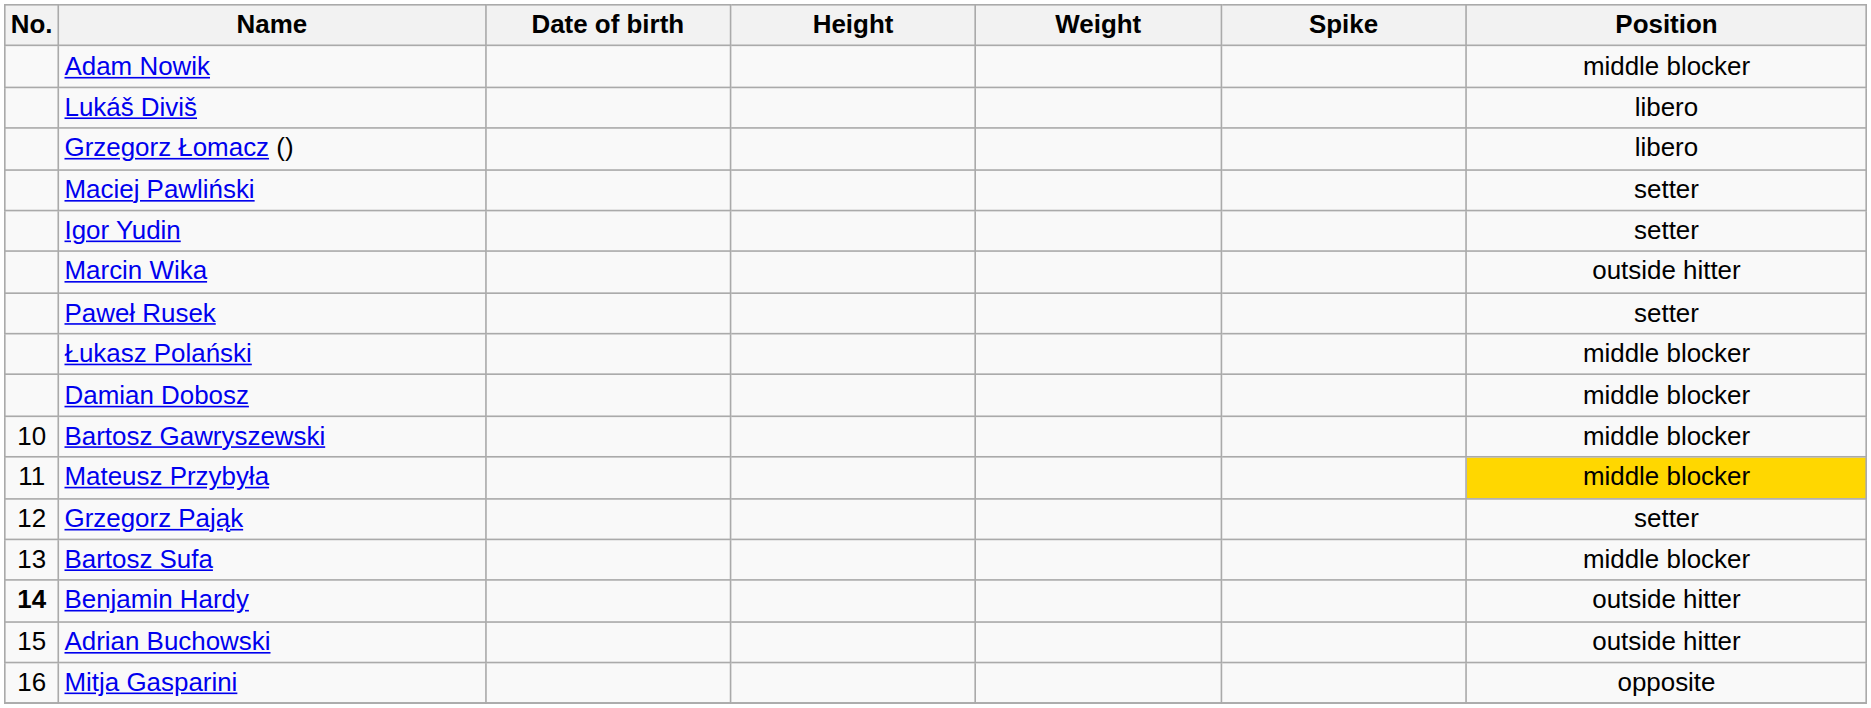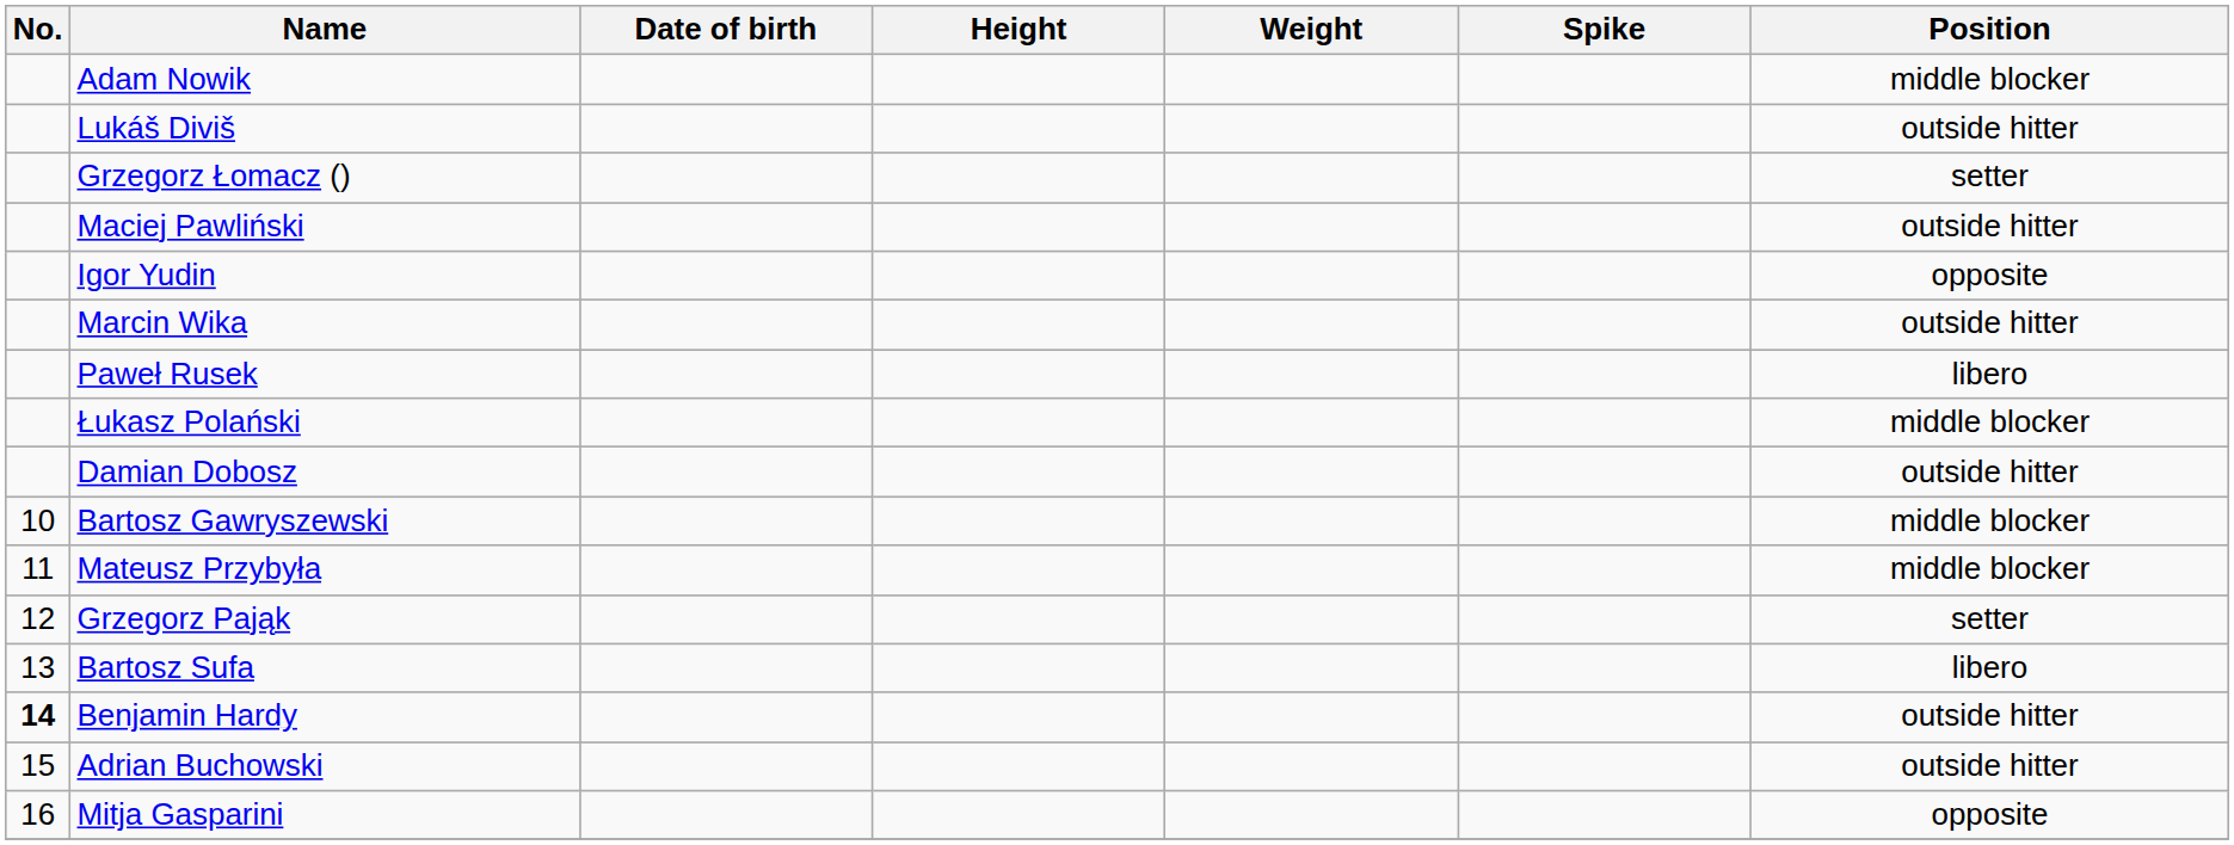Lukáš Diviš | Position: libero -> outside hitter
Grzegorz Łomacz () | Position: libero -> setter
Maciej Pawliński | Position: setter -> outside hitter
Igor Yudin | Position: setter -> opposite
Paweł Rusek | Position: setter -> libero
Damian Dobosz | Position: middle blocker -> outside hitter
Mateusz Przybyła | Position: gold background -> no background
Bartosz Sufa | Position: middle blocker -> libero
